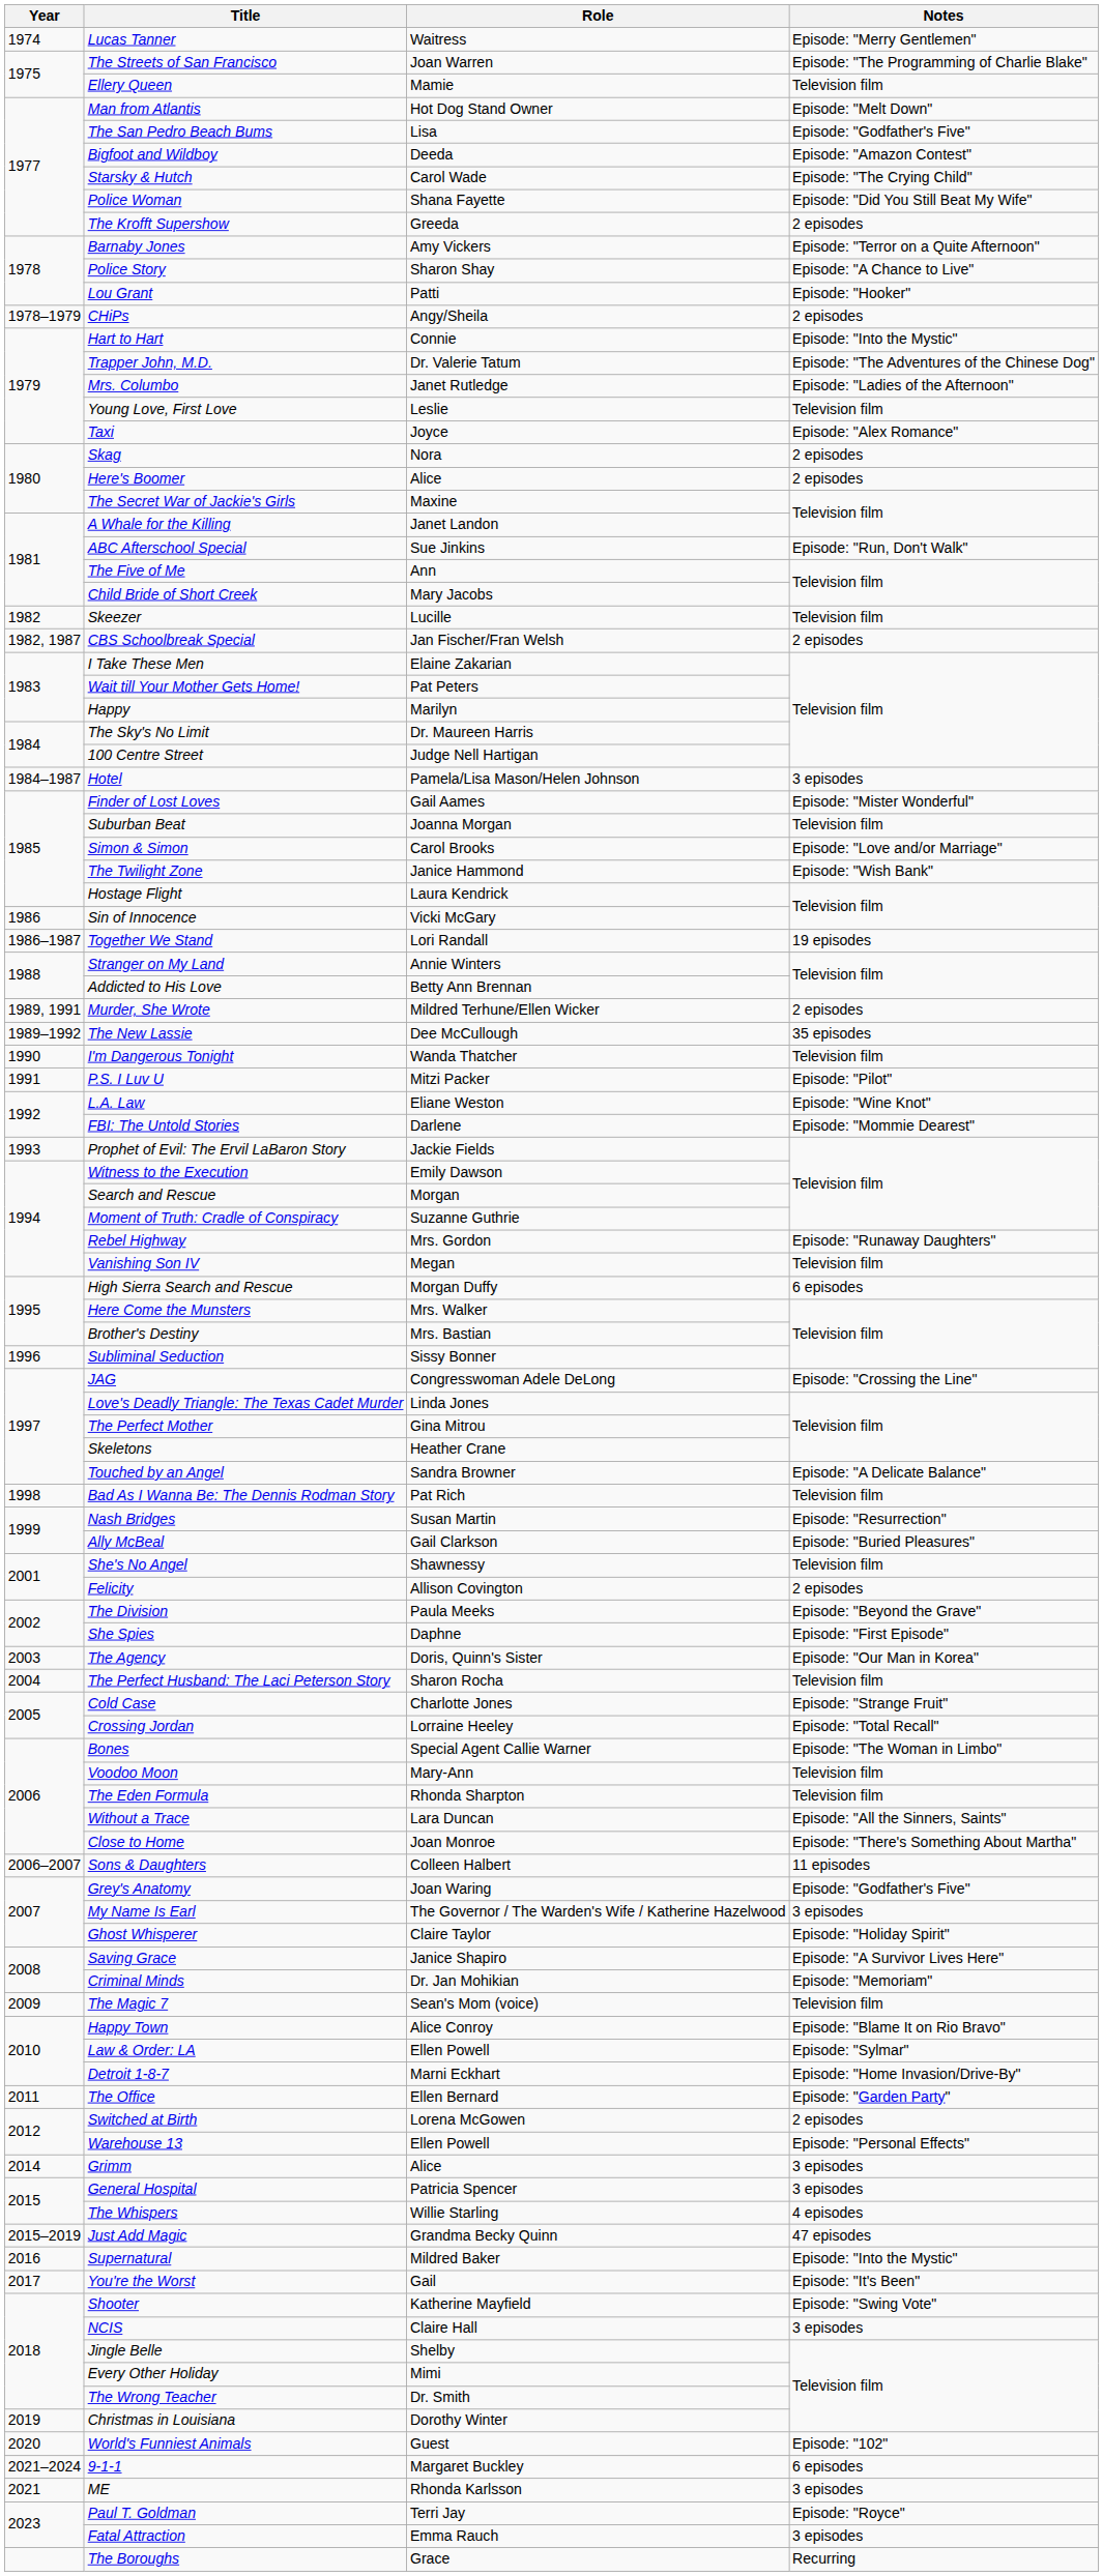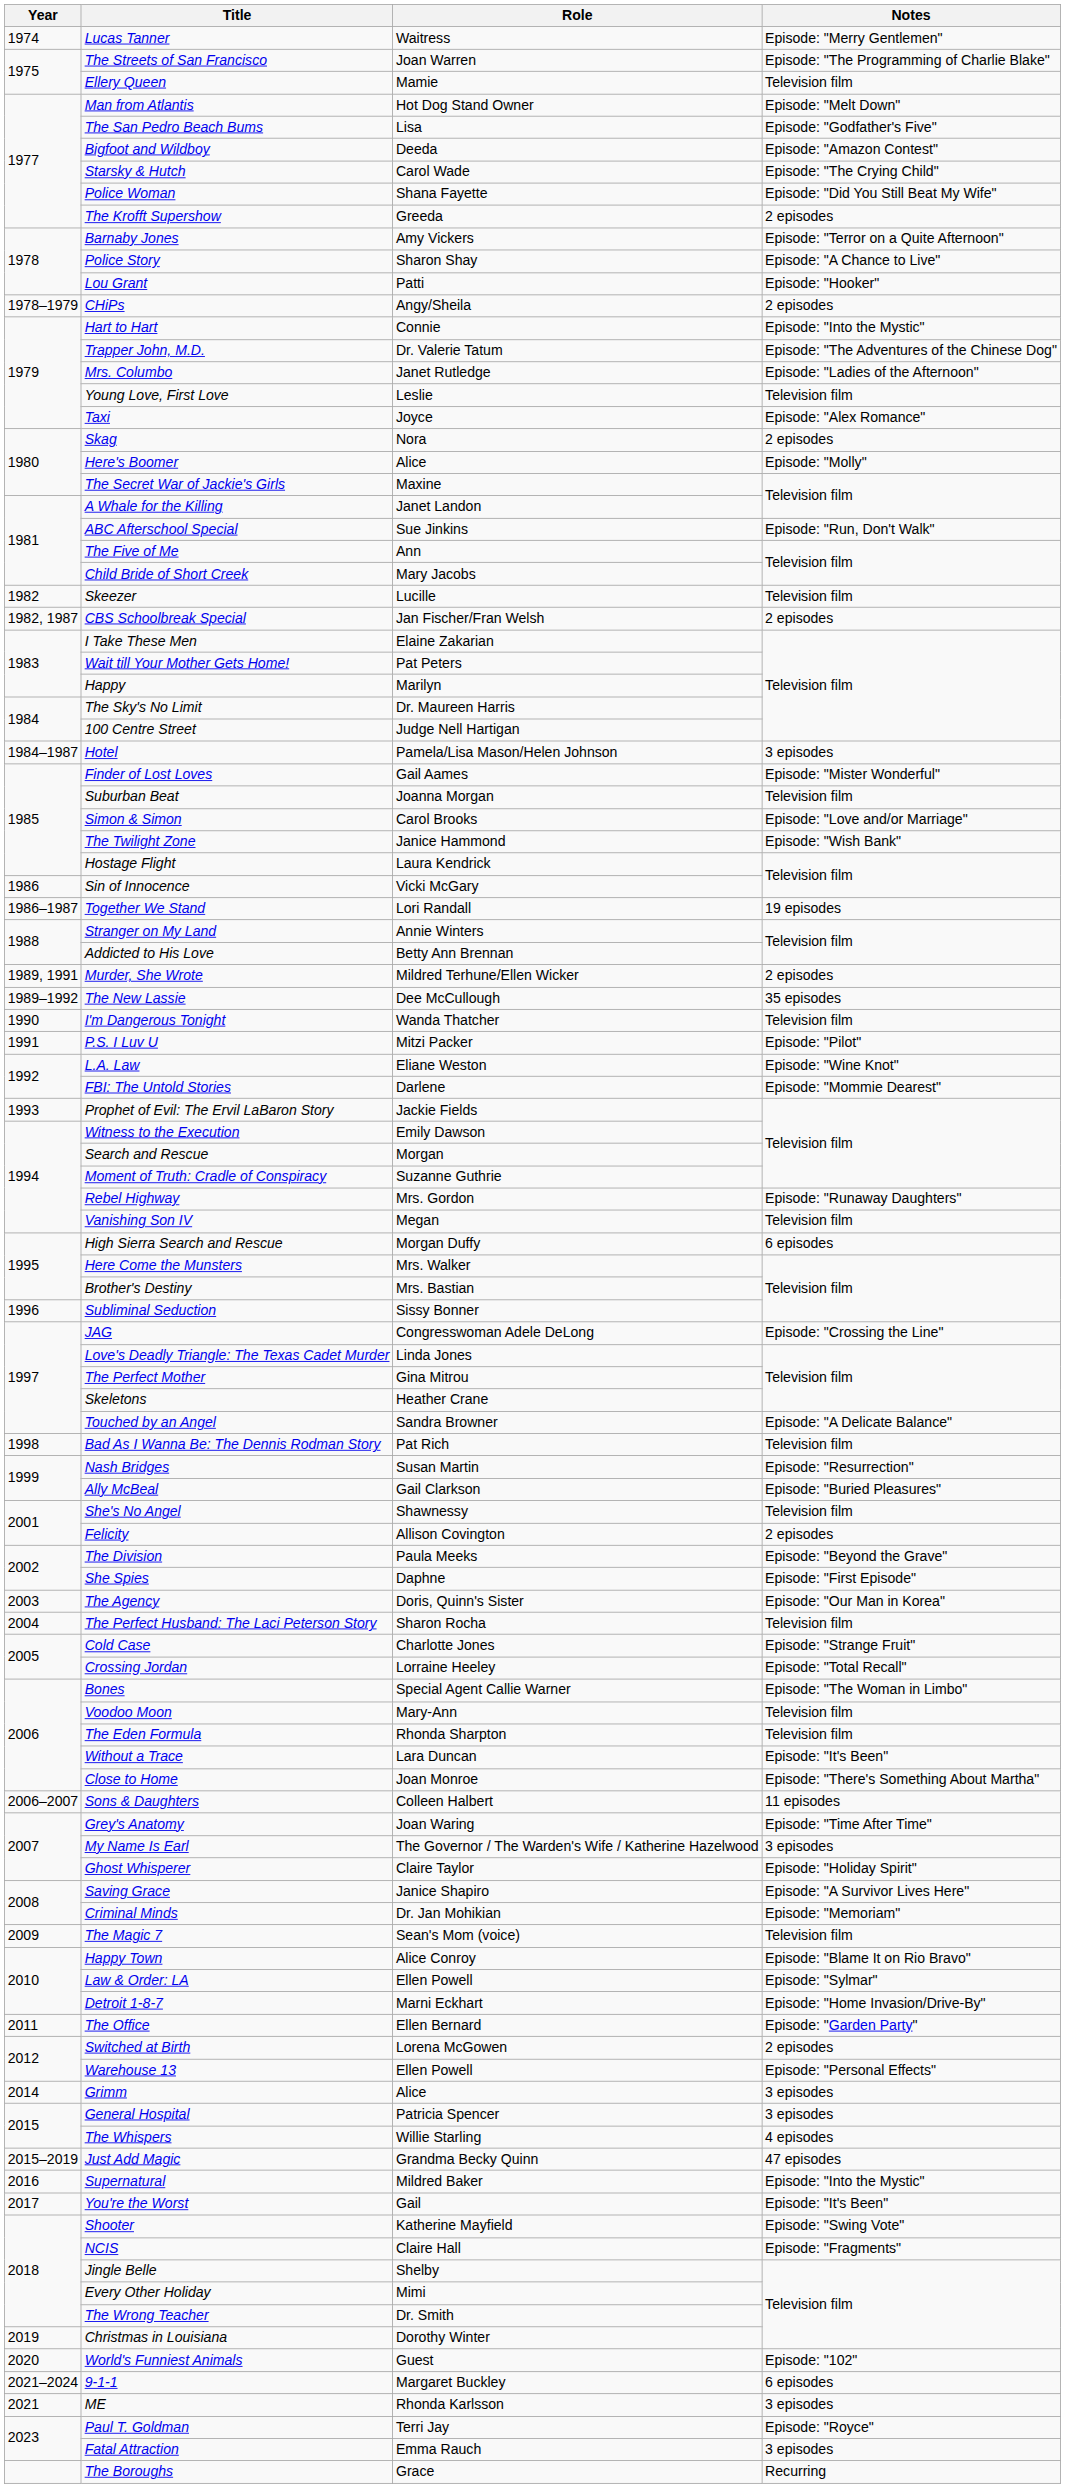Here's Boomer | Notes: 2 episodes -> Episode: "Molly"
Without a Trace | Notes: Episode: "All the Sinners, Saints" -> Episode: "It's Been"
Grey's Anatomy | Notes: Episode: "Godfather's Five" -> Episode: "Time After Time"
NCIS | Notes: 3 episodes -> Episode: "Fragments"
